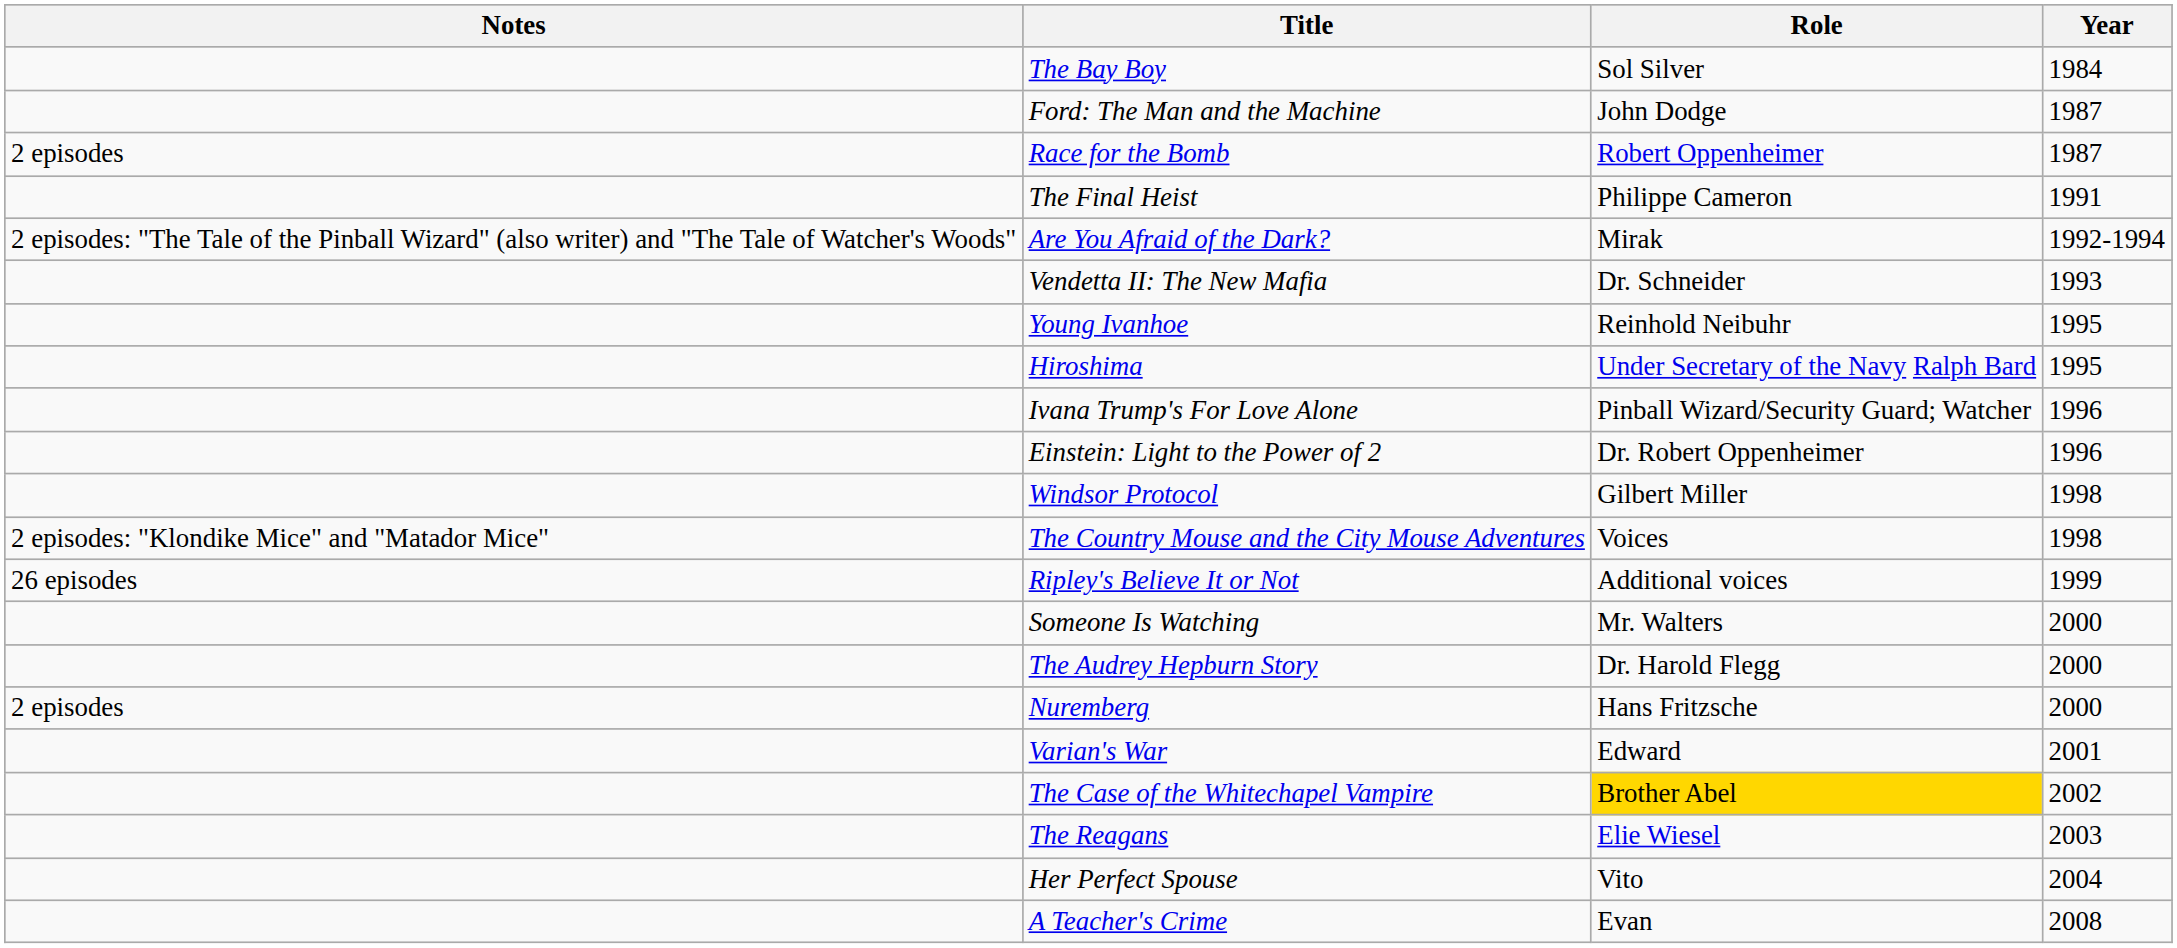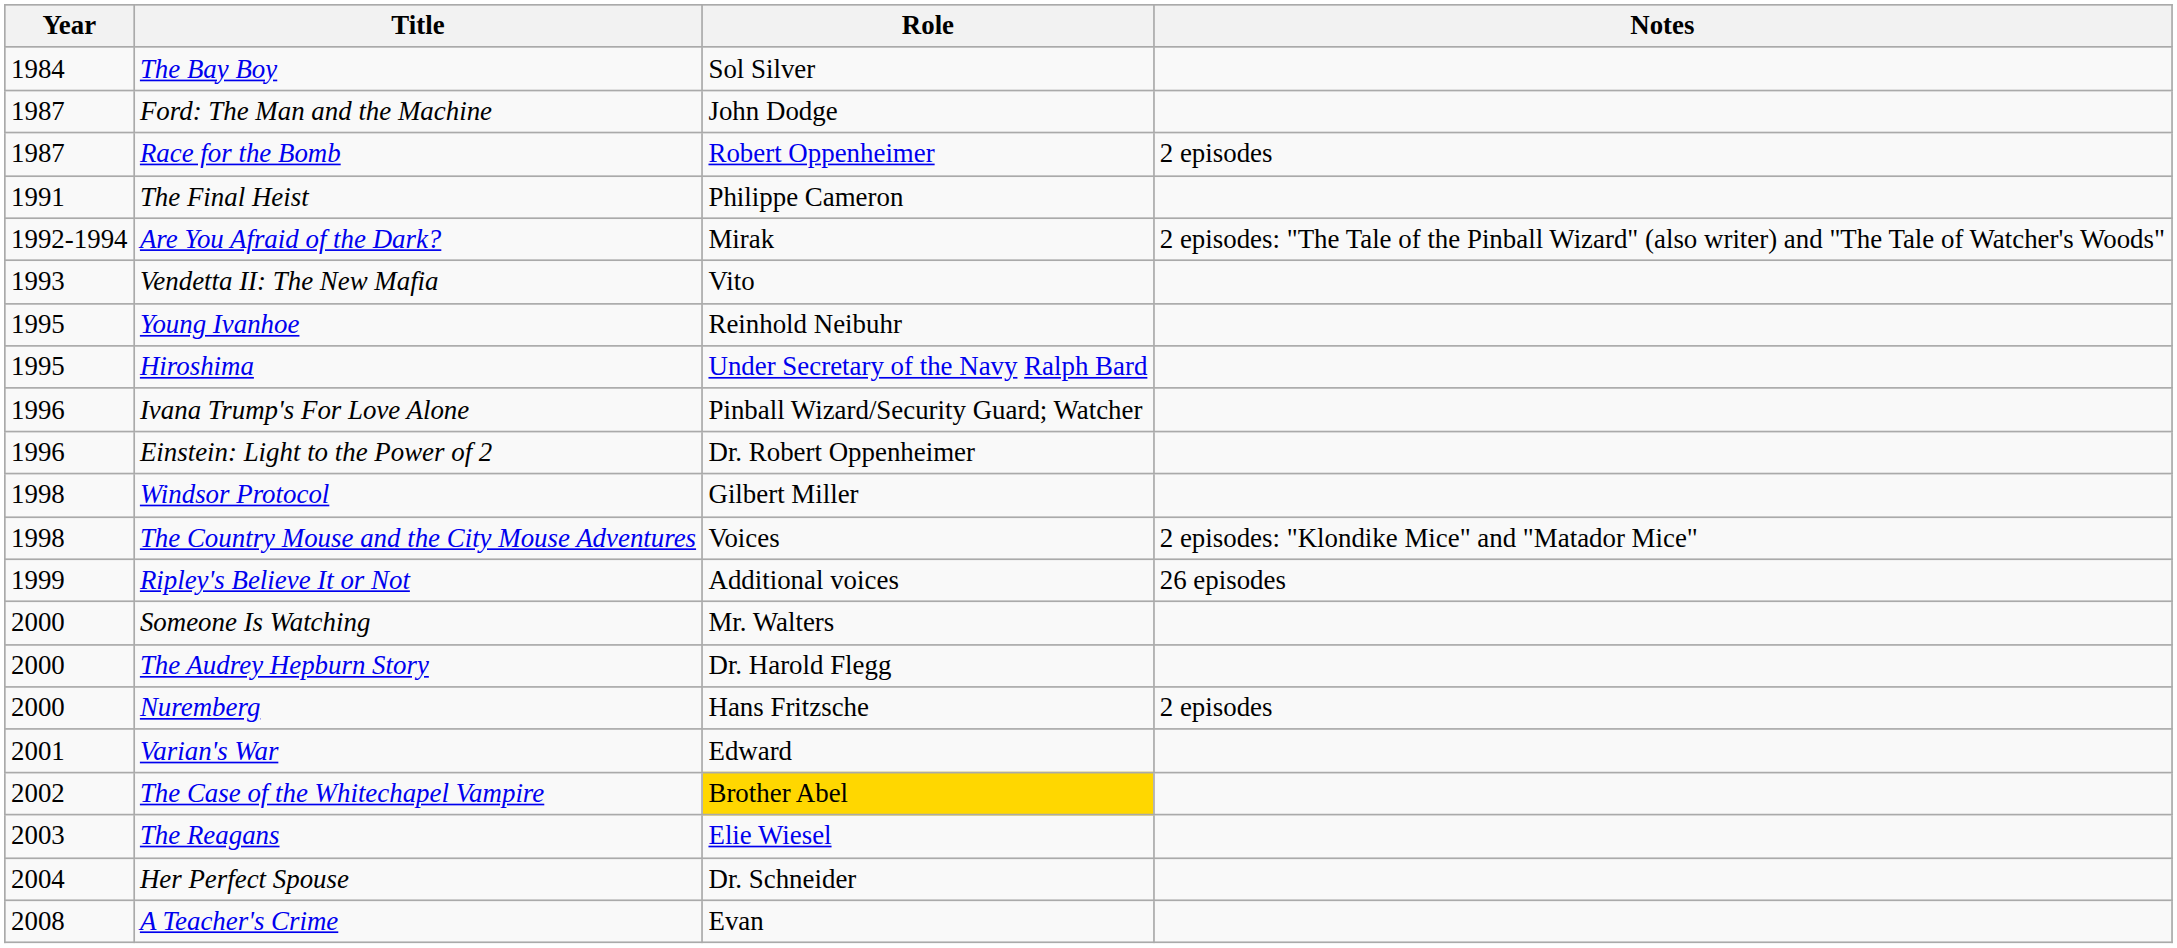columns swapped: Year <-> Notes
Vendetta II: The New Mafia | Role: Dr. Schneider -> Vito
Her Perfect Spouse | Role: Vito -> Dr. Schneider
